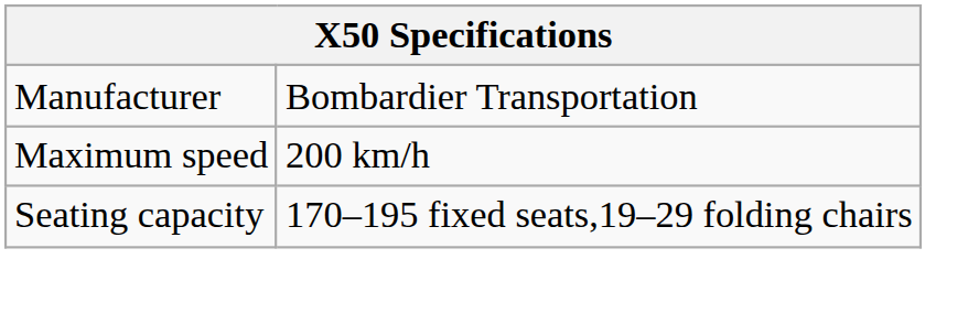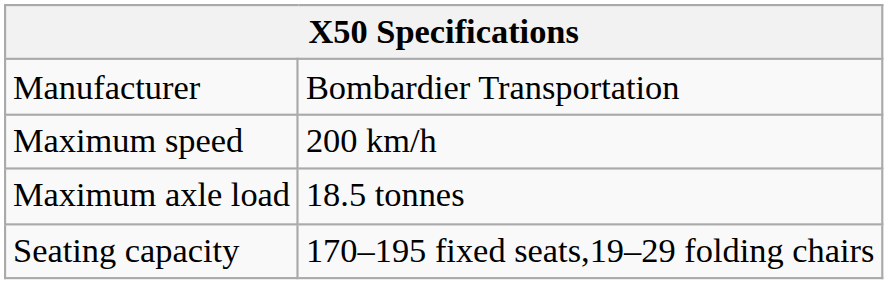+ row: Maximum axle load | 18.5 tonnes
